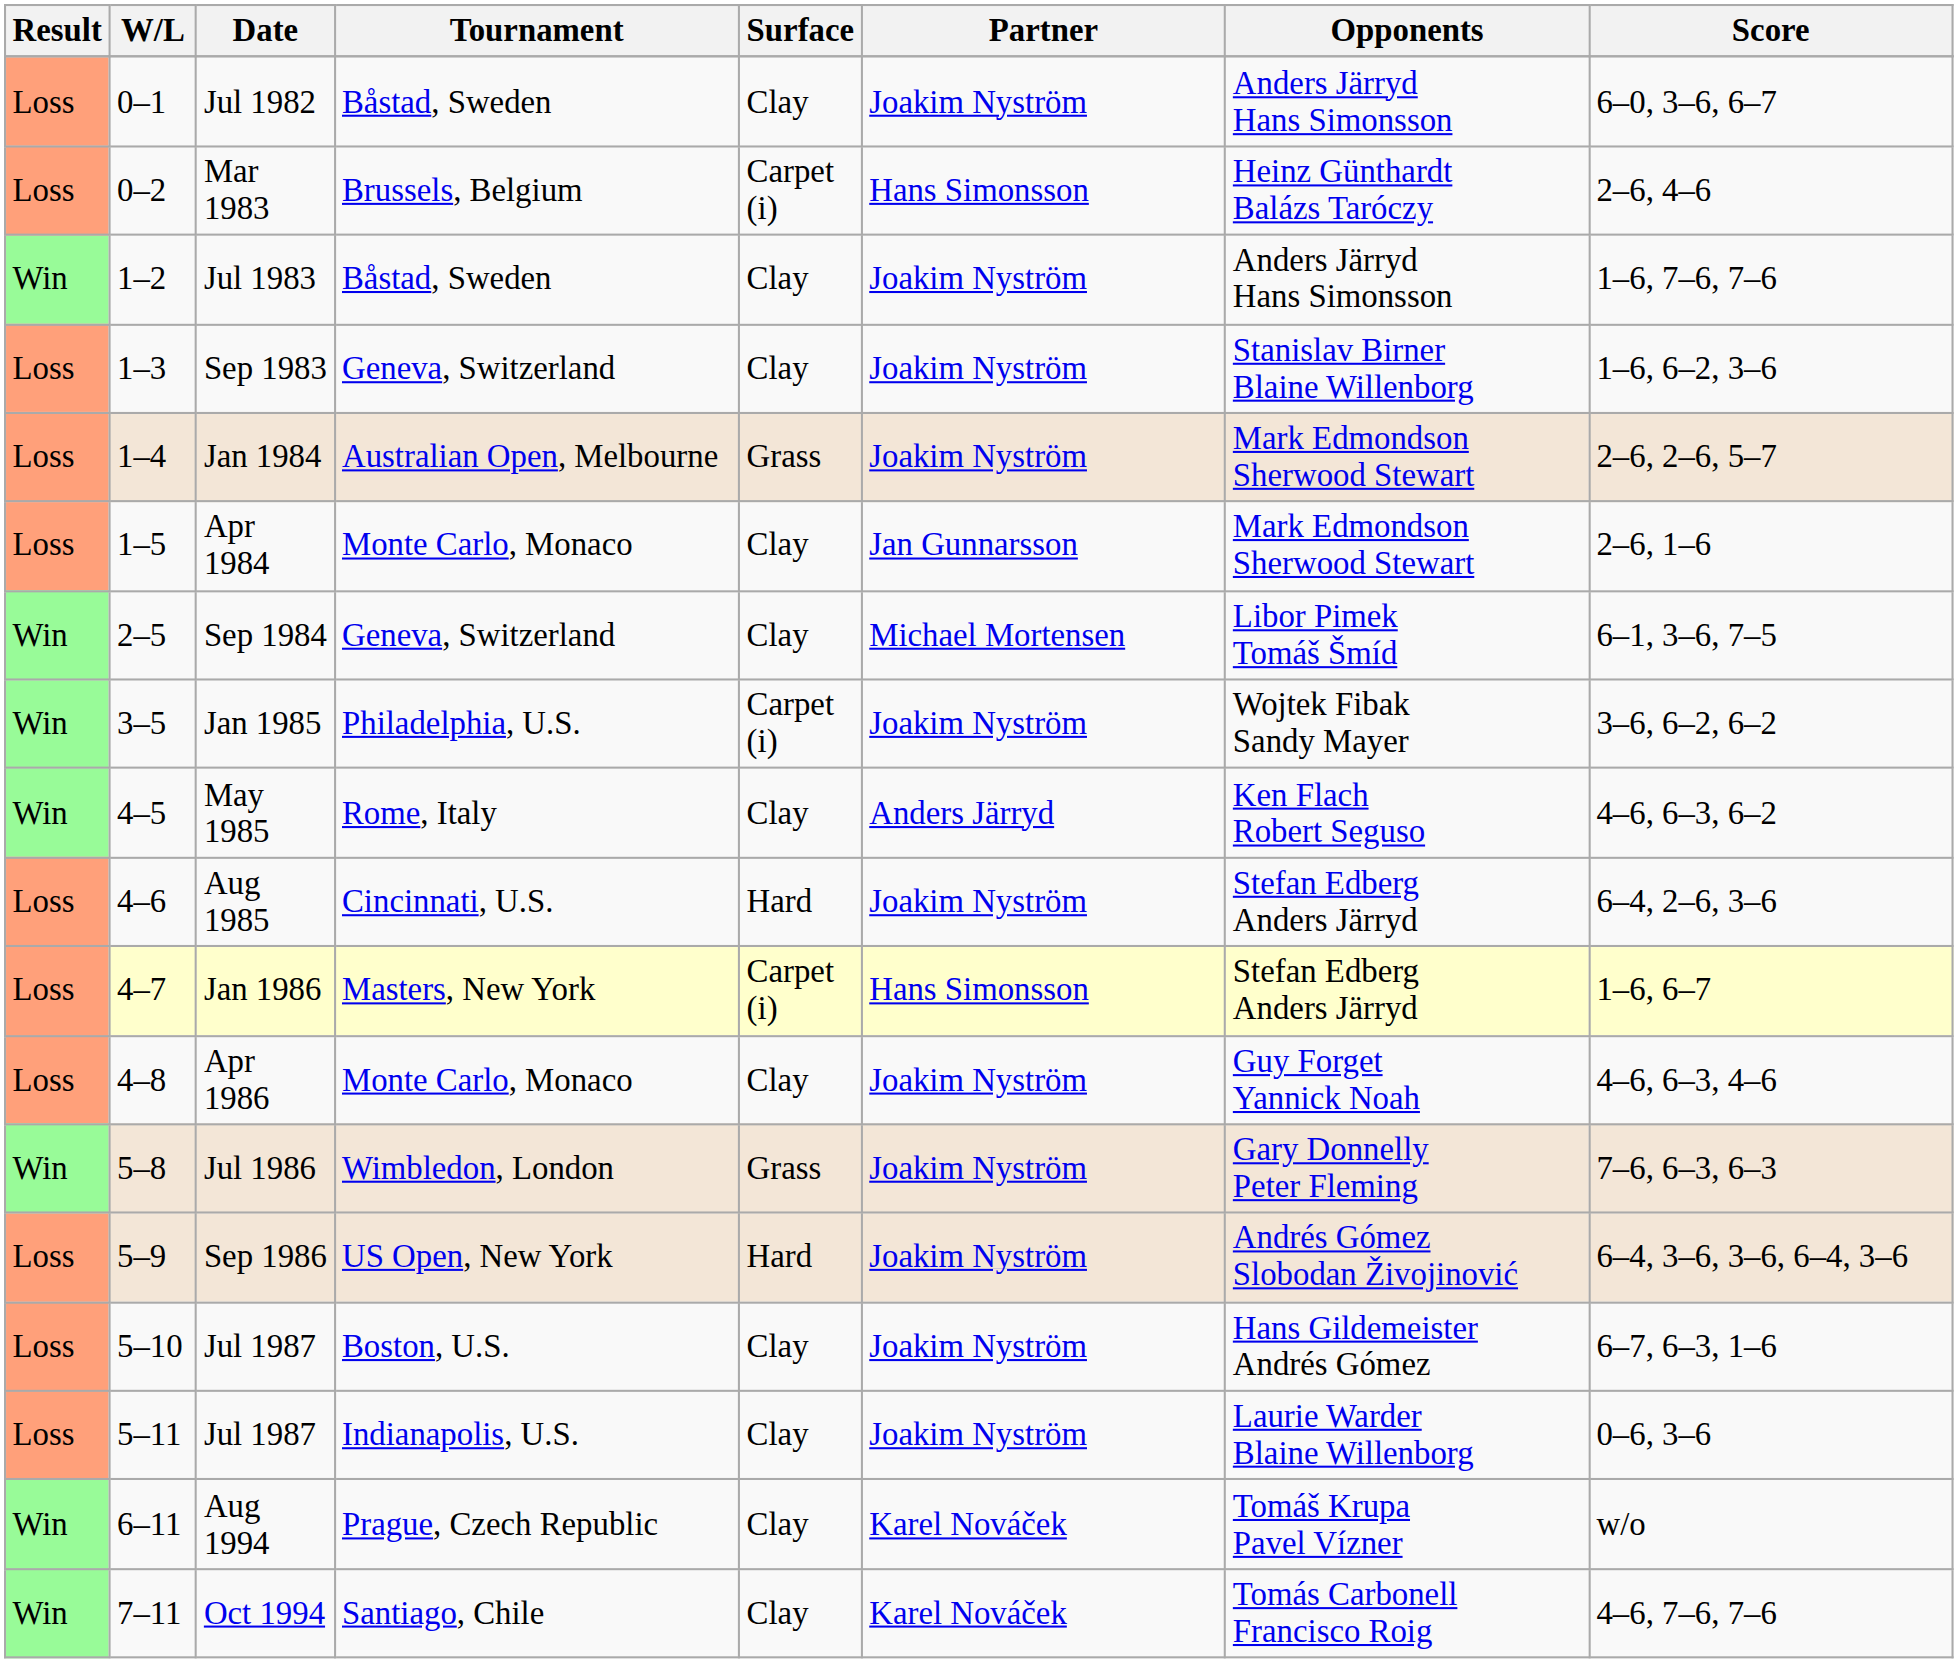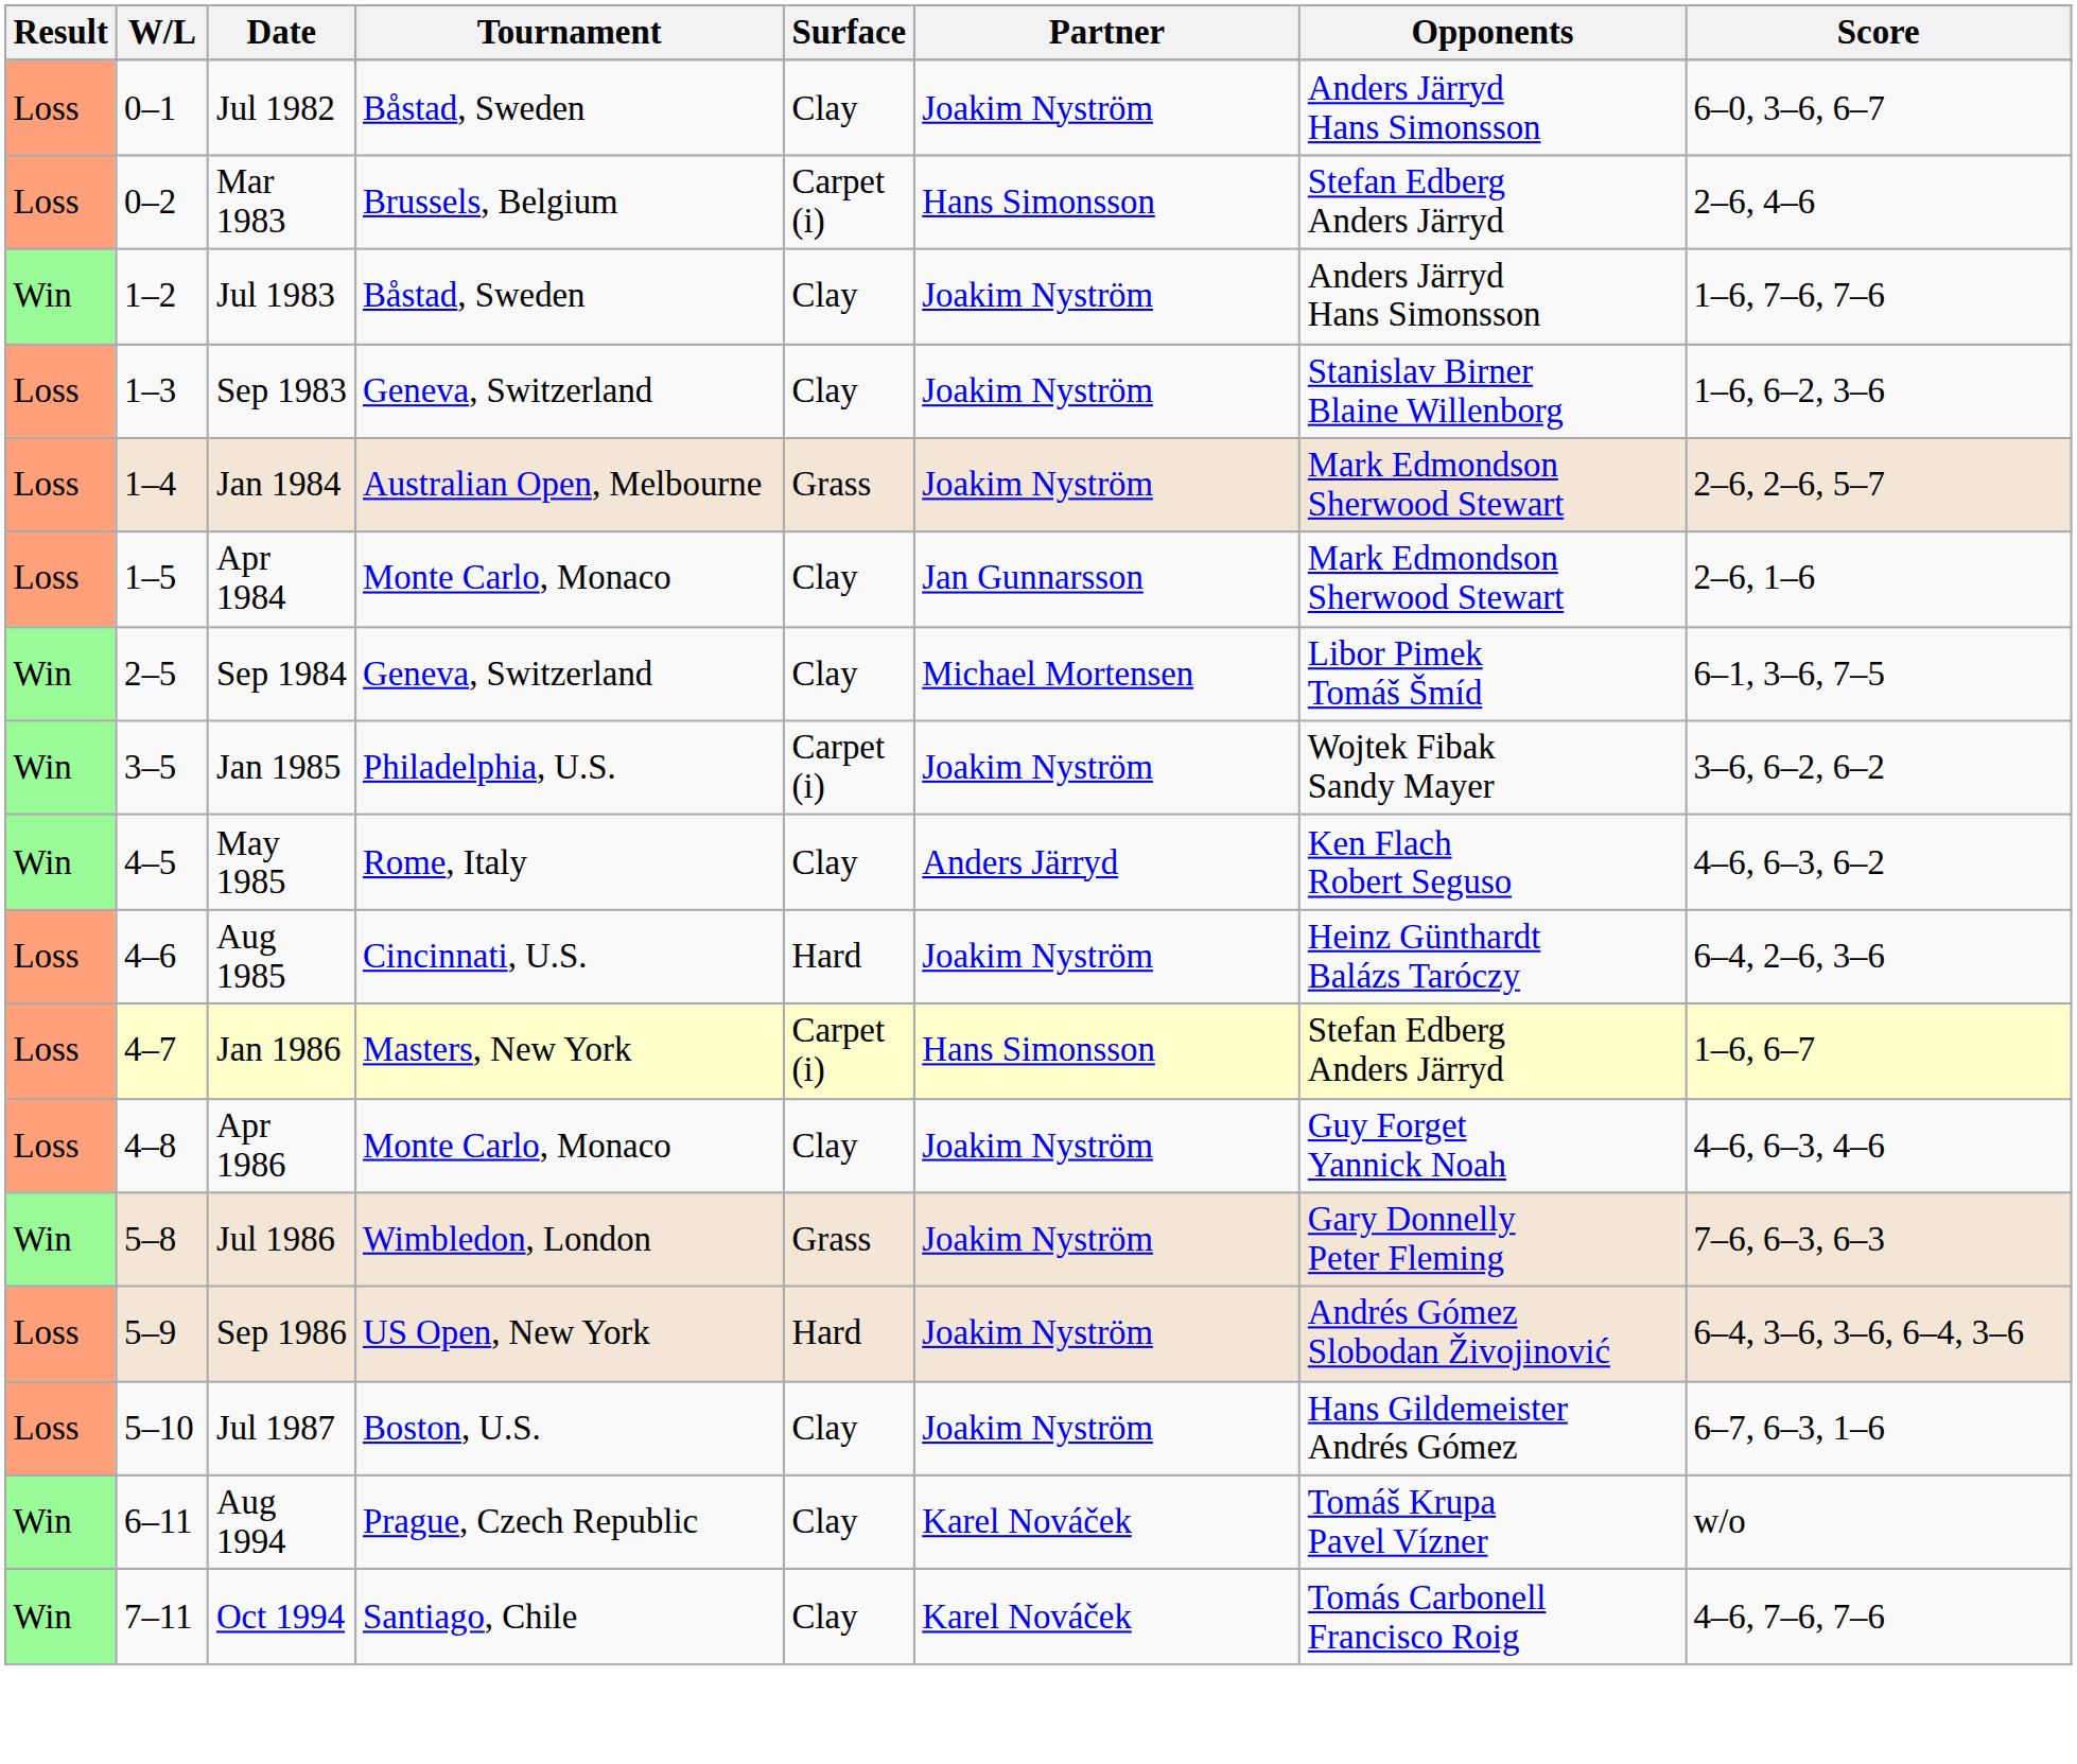Mar 1983 | Opponents: Heinz Günthardt Balázs Taróczy -> Stefan Edberg Anders Järryd
Aug 1985 | Opponents: Stefan Edberg Anders Järryd -> Heinz Günthardt Balázs Taróczy
- row: Loss | 5–11 | Jul 1987 | Indianapolis, U.S. | Clay | Joakim Nyström | Laurie Warder Blaine Willenborg | 0–6, 3–6
